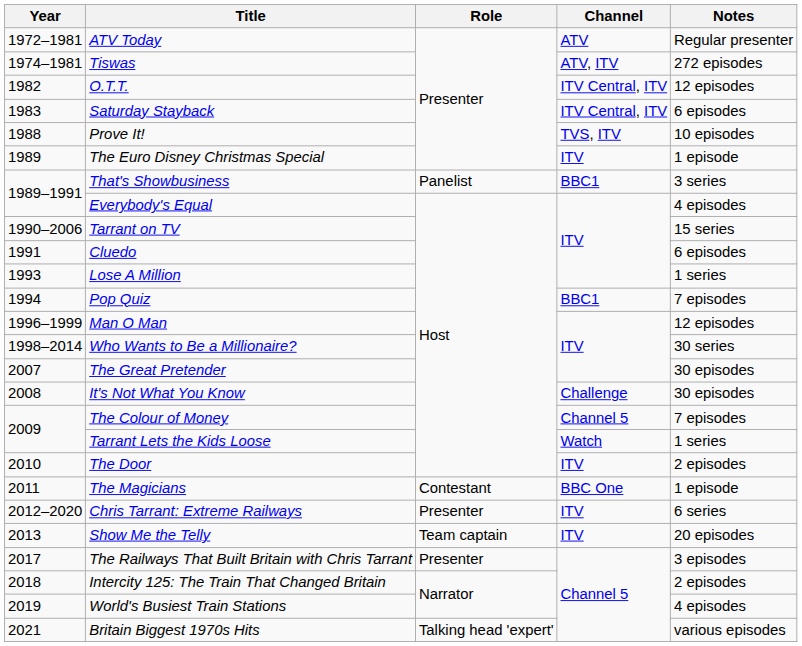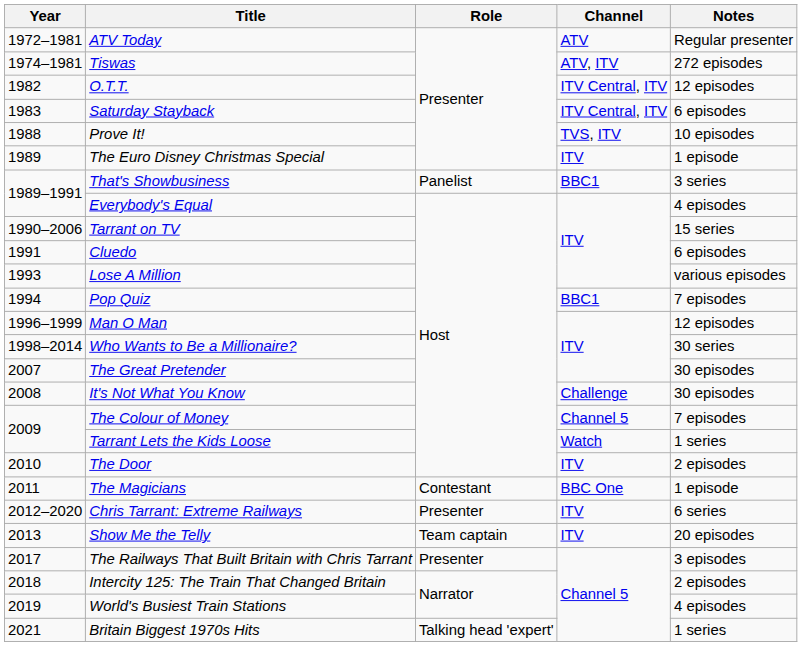Lose A Million | Notes: 1 series -> various episodes
Britain Biggest 1970s Hits | Notes: various episodes -> 1 series
